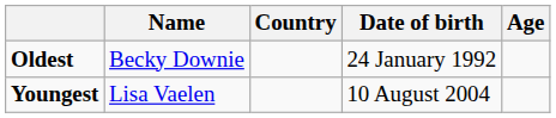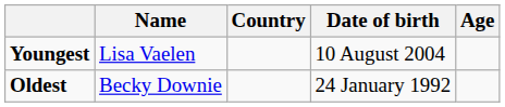rows swapped: Youngest <-> Oldest
